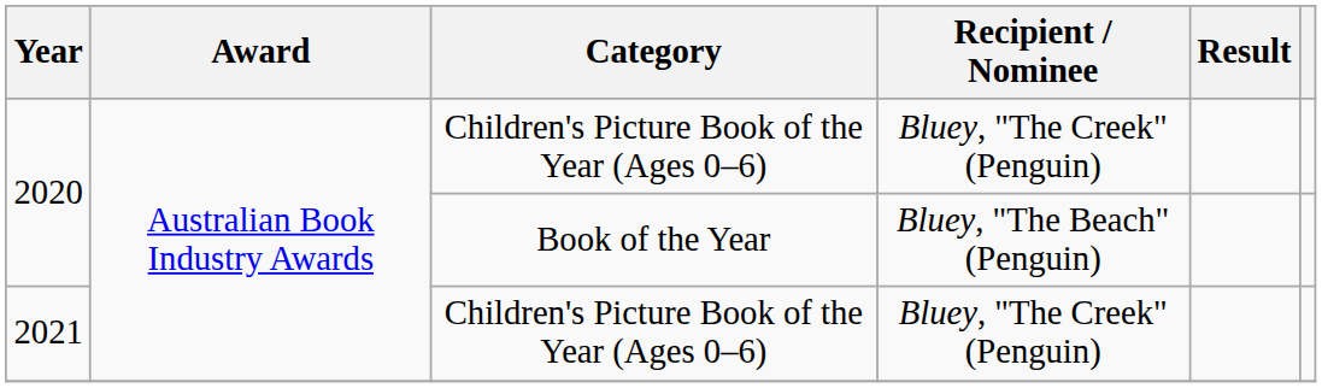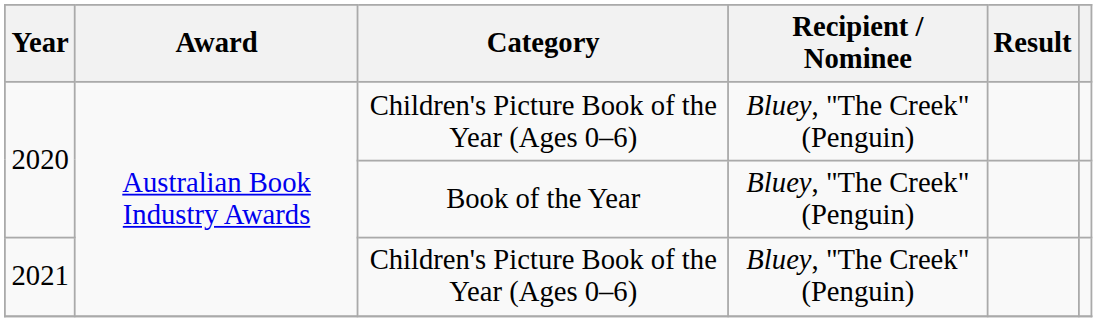2020 / Book of the Year | Recipient / Nominee: Bluey, "The Beach" (Penguin) -> Bluey, "The Creek" (Penguin)
